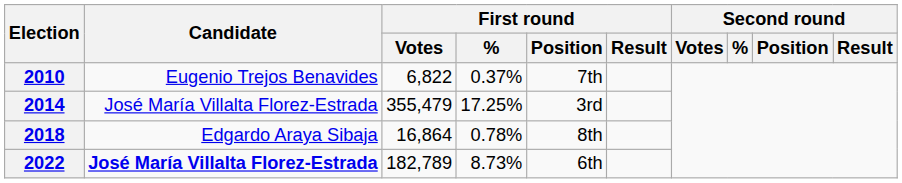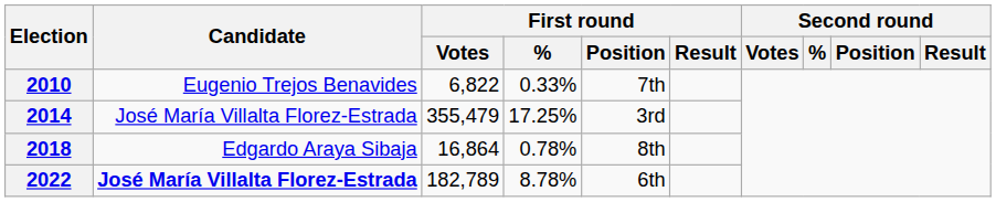2010 | First round / %: 0.37% -> 0.33%
2022 | First round / %: 8.73% -> 8.78%
